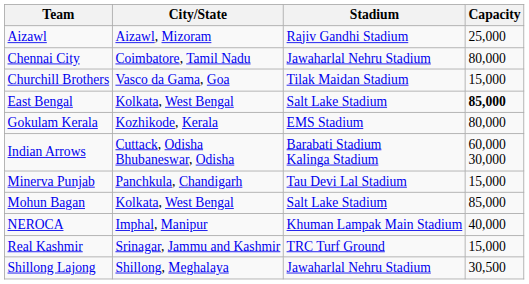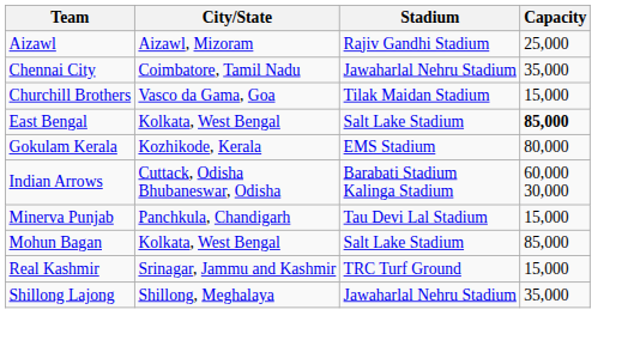Chennai City | Capacity: 80,000 -> 35,000
- row: NEROCA | Imphal, Manipur | Khuman Lampak Main Stadium | 40,000
Shillong Lajong | Capacity: 30,500 -> 35,000
